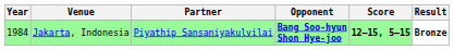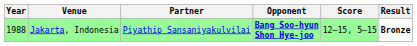Jakarta, Indonesia | Year: 1984 -> 1988
Jakarta, Indonesia | Score: bold -> normal
